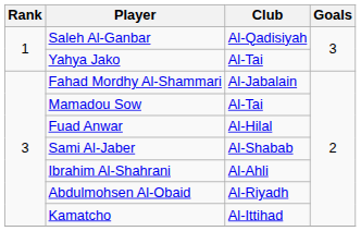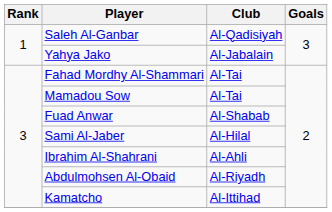Yahya Jako | Club: Al-Tai -> Al-Jabalain
Fahad Mordhy Al-Shammari | Club: Al-Jabalain -> Al-Tai
Fuad Anwar | Club: Al-Hilal -> Al-Shabab
Sami Al-Jaber | Club: Al-Shabab -> Al-Hilal
